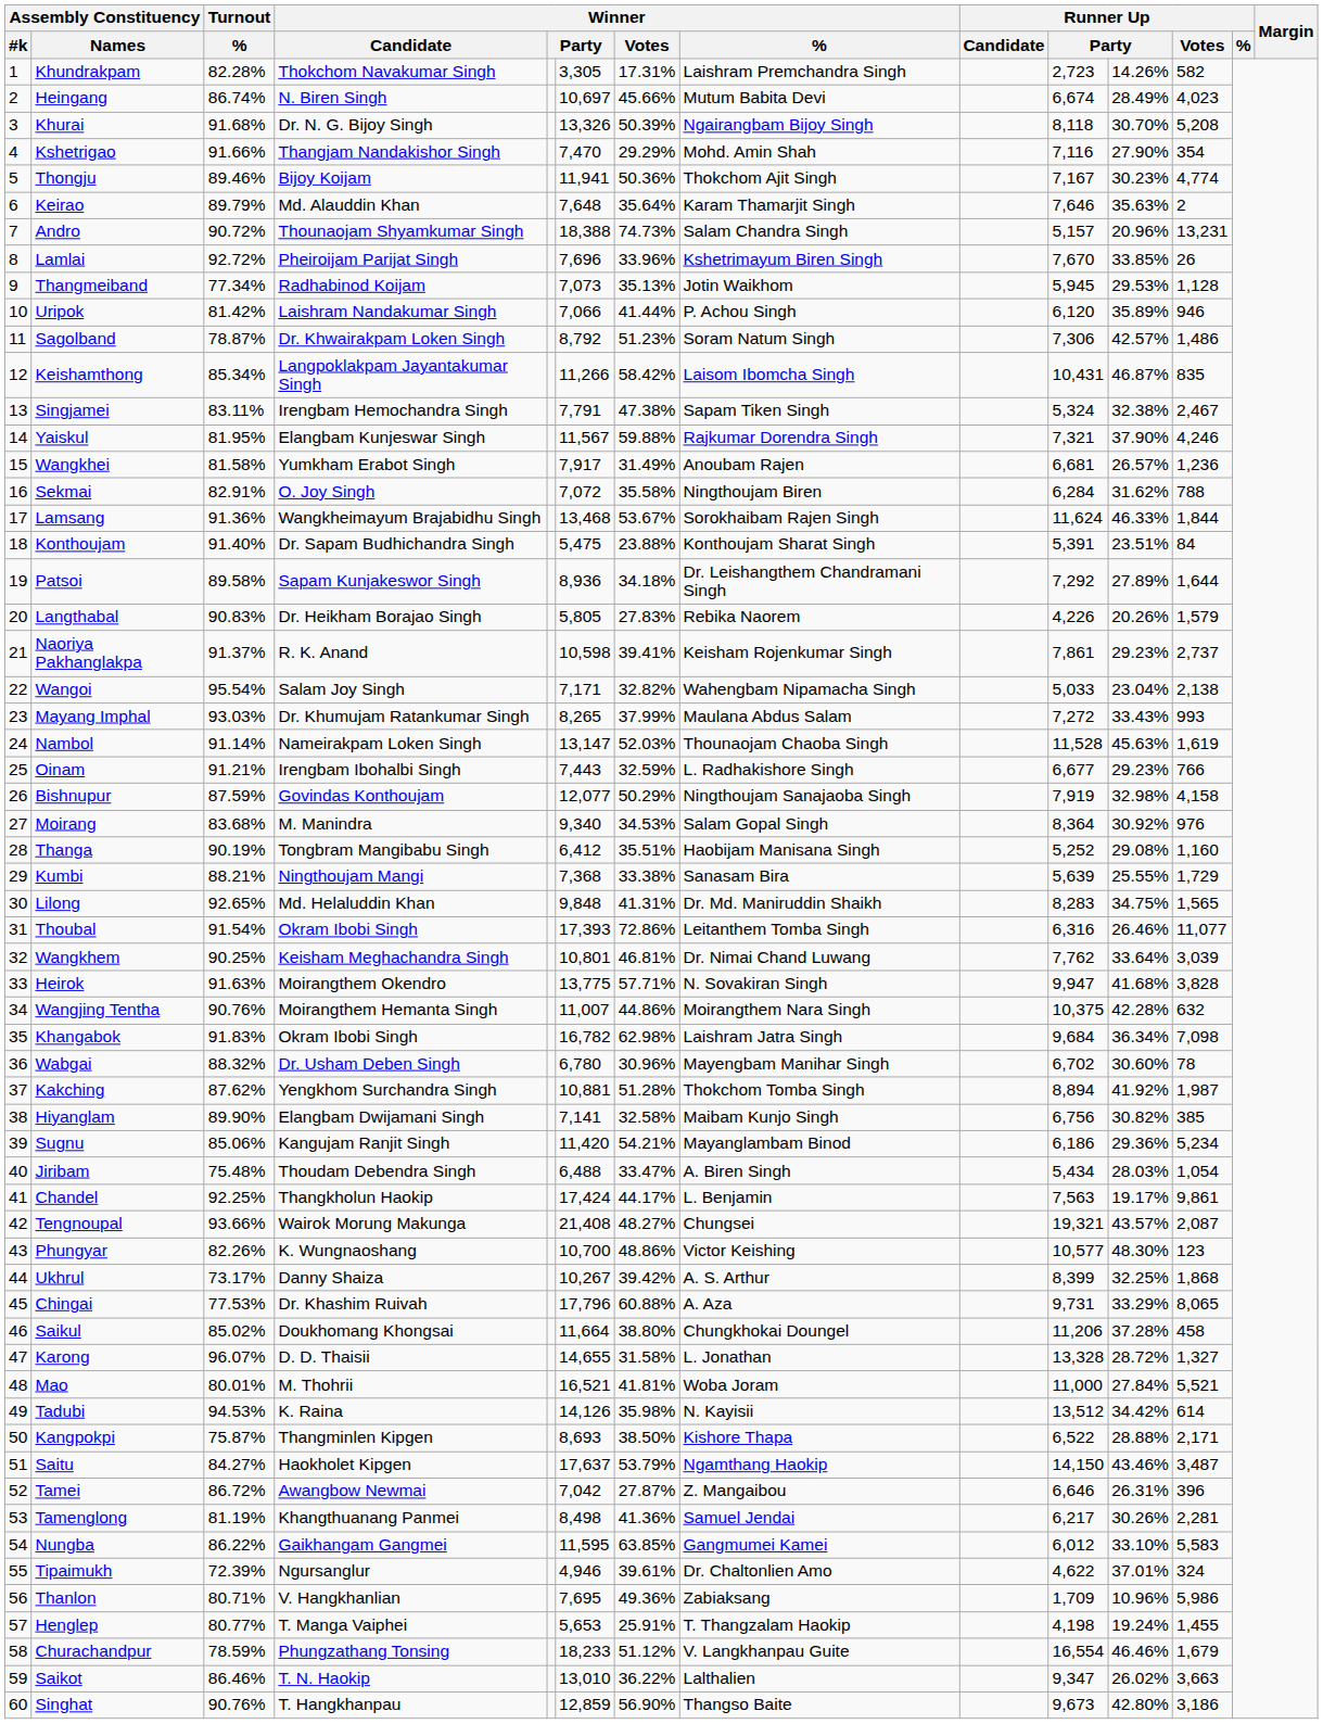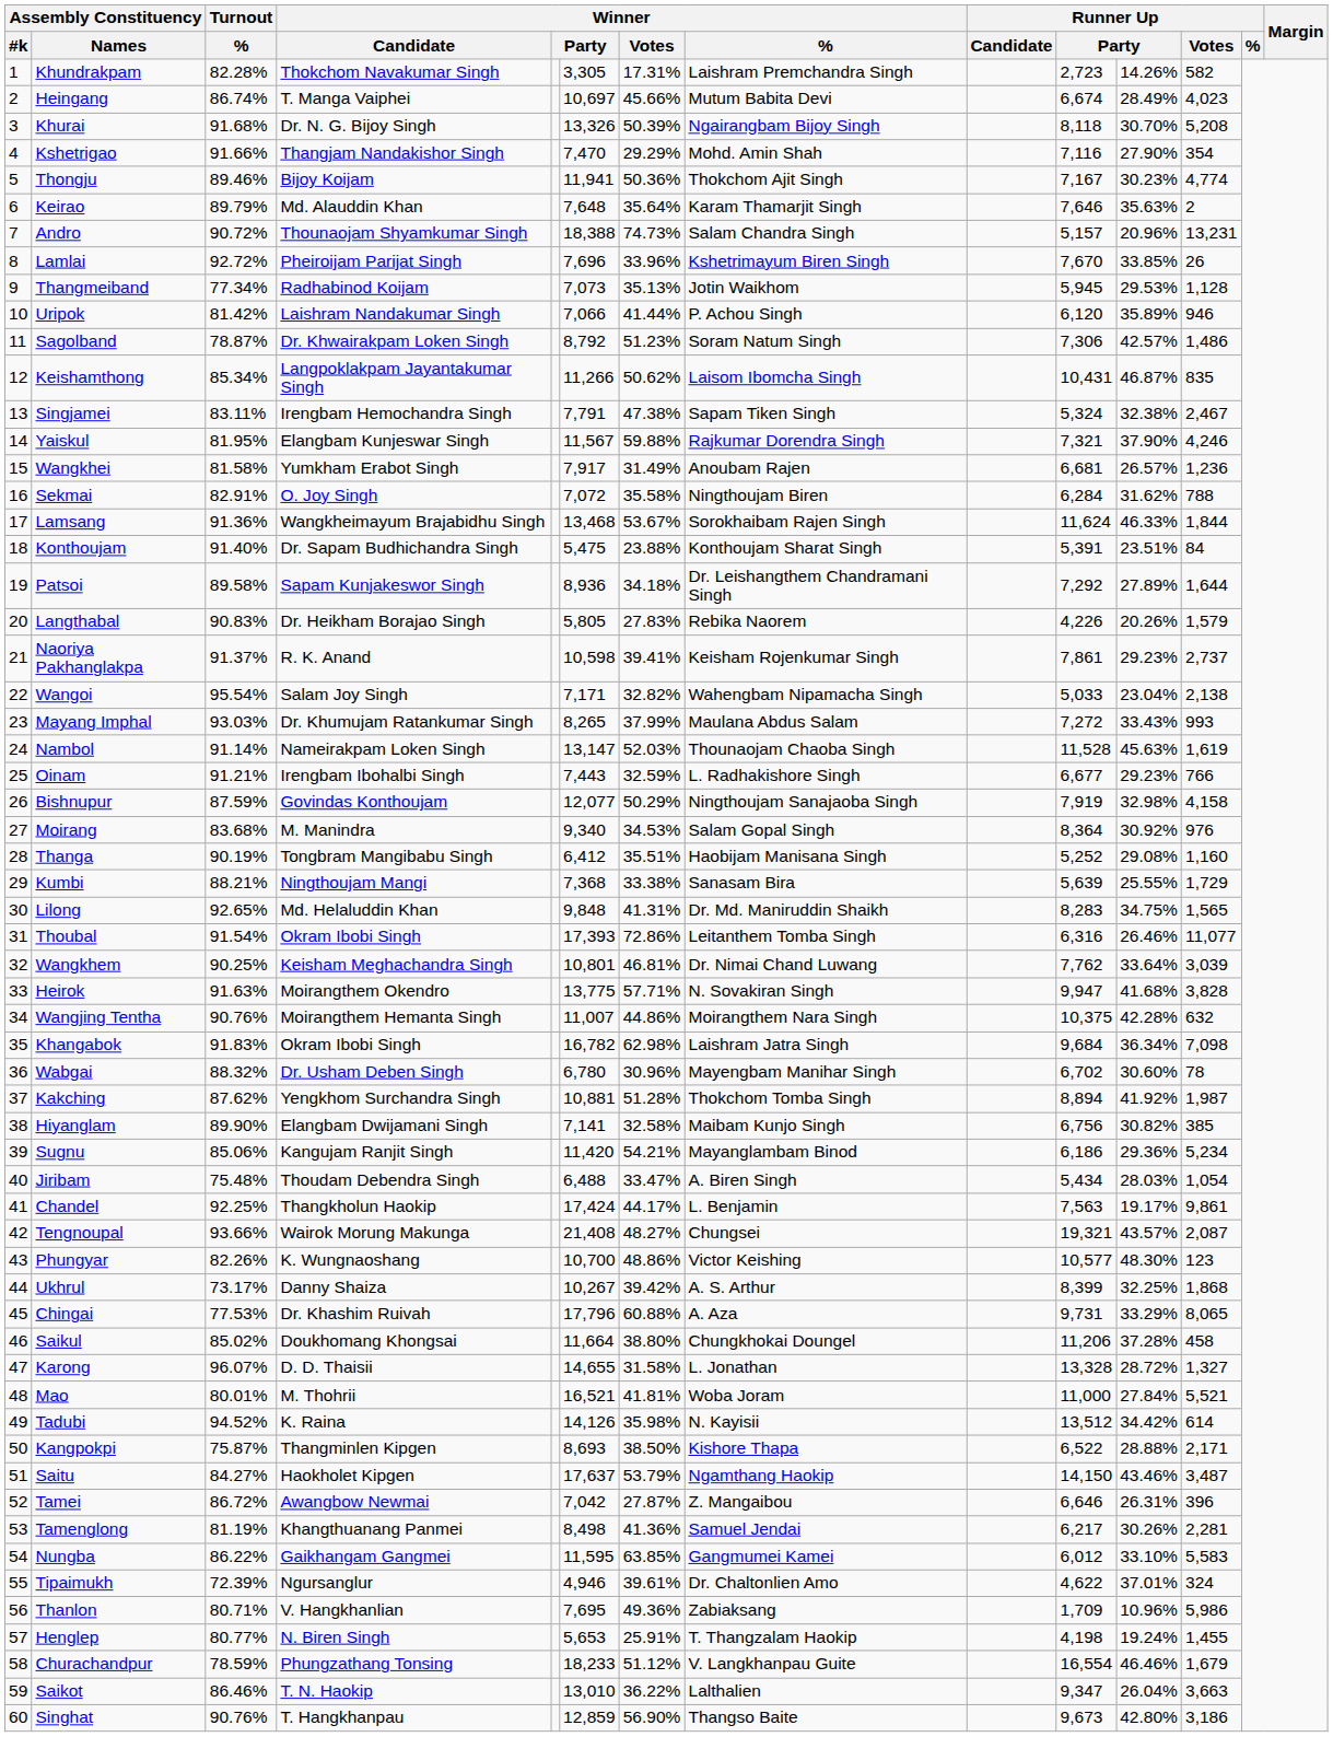Heingang | Winner / Candidate: N. Biren Singh -> T. Manga Vaiphei
Keishamthong | Winner / Votes: 58.42% -> 50.62%
Tadubi | Turnout / %: 94.53% -> 94.52%
Henglep | Winner / Candidate: T. Manga Vaiphei -> N. Biren Singh
Saikot | column 11: 26.02% -> 26.04%
